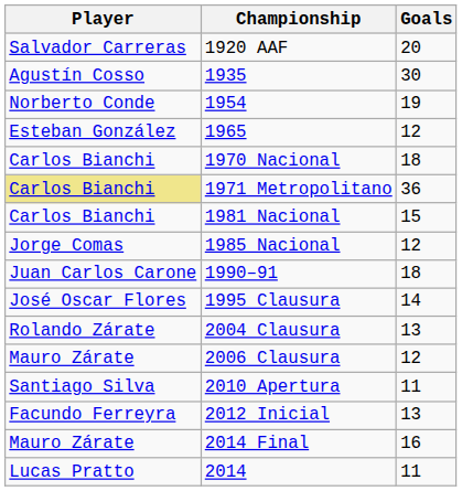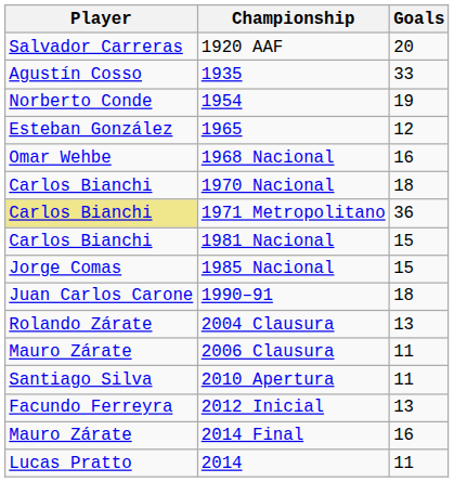1935 | Goals: 30 -> 33
+ row: Omar Wehbe | 1968 Nacional | 16
1985 Nacional | Goals: 12 -> 15
- row: José Oscar Flores | 1995 Clausura | 14
2006 Clausura | Goals: 12 -> 11
